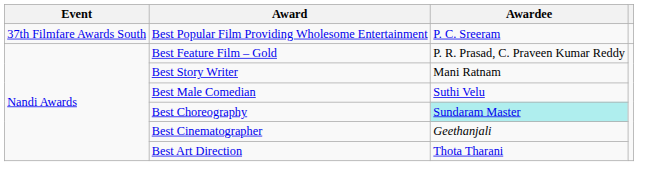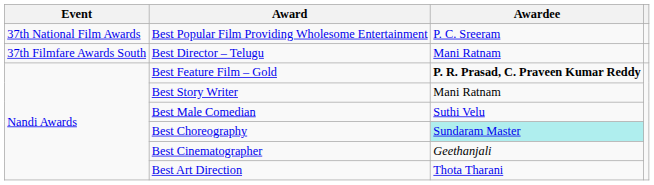Best Popular Film Providing Wholesome Entertainment | Event: 37th Filmfare Awards South -> 37th National Film Awards
+ row: 37th Filmfare Awards South | Best Director – Telugu | Mani Ratnam
Best Feature Film – Gold | Awardee: normal -> bold
